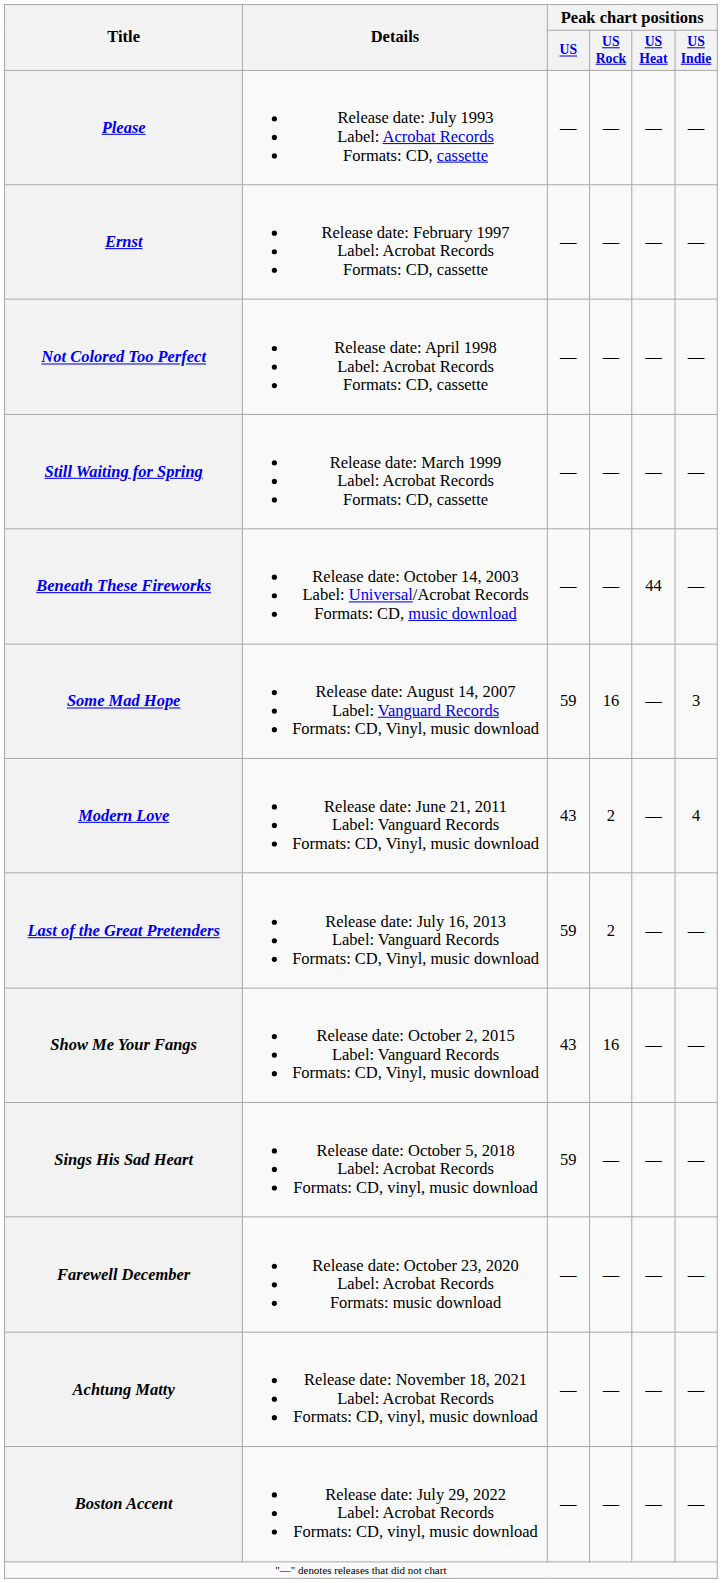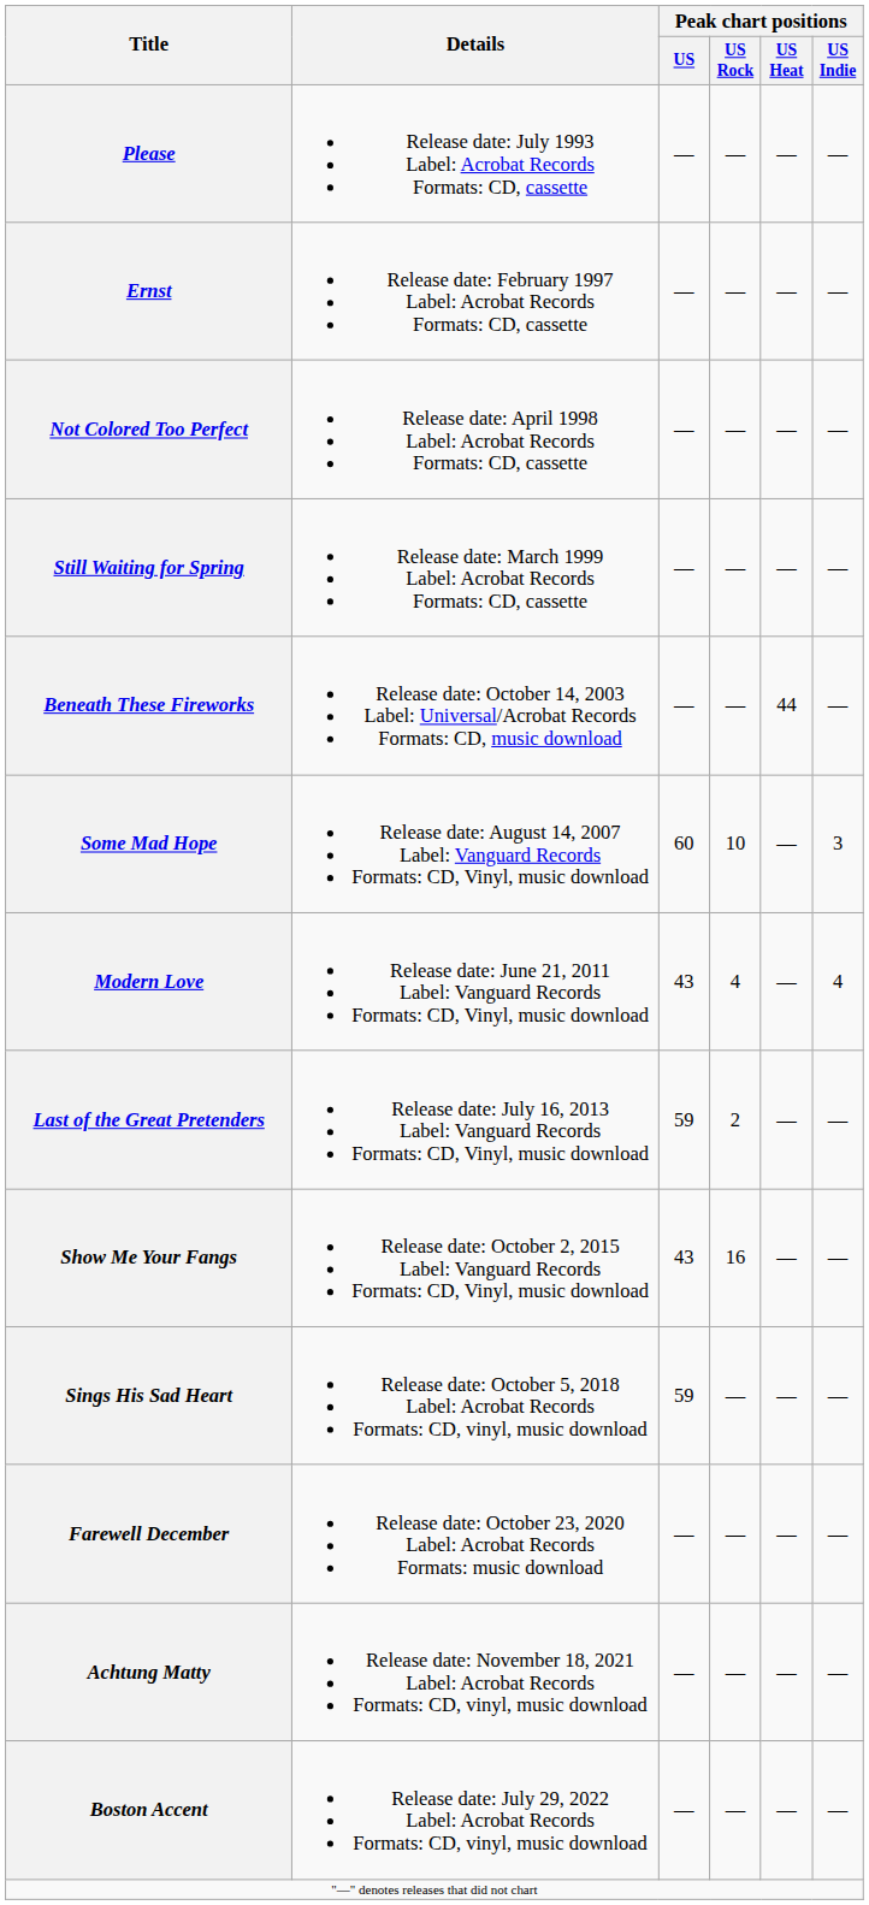Some Mad Hope | Peak chart positions / US: 59 -> 60
Some Mad Hope | Peak chart positions / US Rock: 16 -> 10
Modern Love | Peak chart positions / US Rock: 2 -> 4
